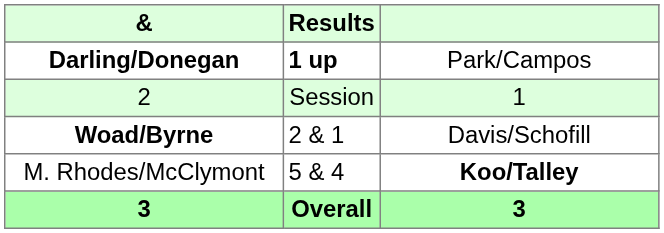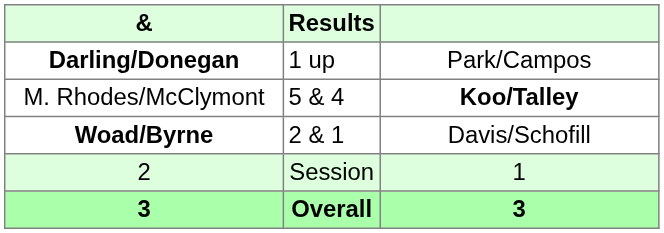Darling/Donegan | Results: bold -> normal
rows swapped: M. Rhodes/McClymont <-> 2
